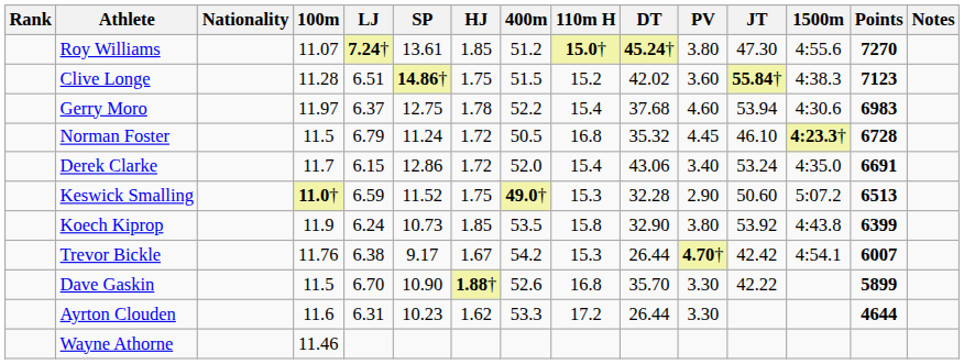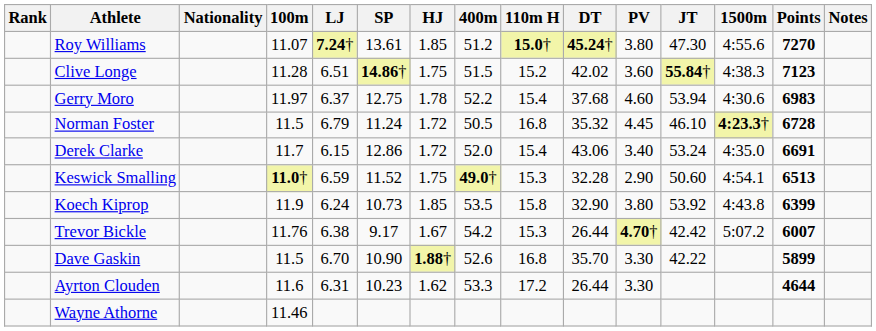Keswick Smalling | 1500m: 5:07.2 -> 4:54.1
Trevor Bickle | 1500m: 4:54.1 -> 5:07.2
